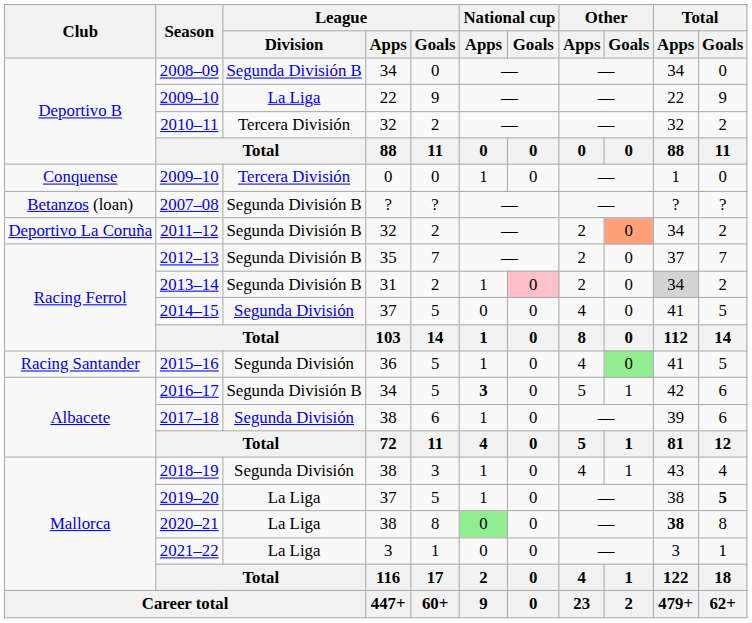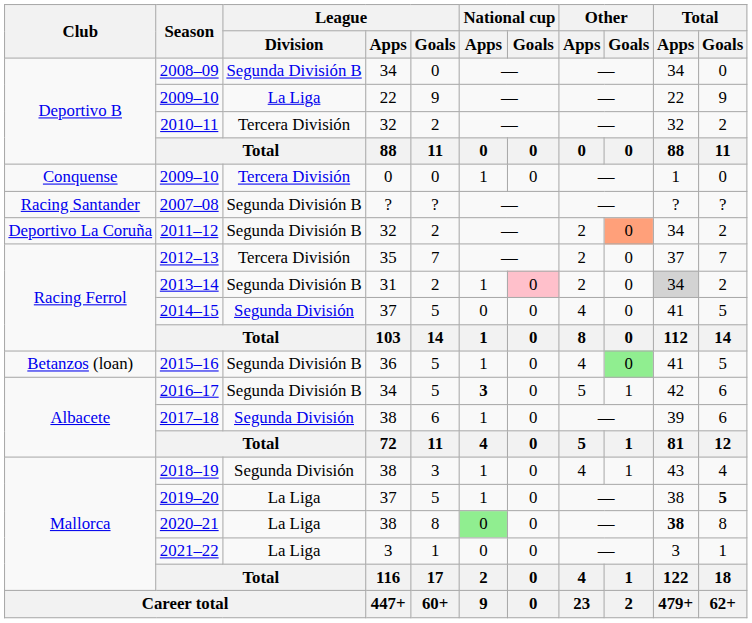2007–08 | Club: Betanzos (loan) -> Racing Santander
2012–13 | League / Division: Segunda División B -> Tercera División
2015–16 | Club: Racing Santander -> Betanzos (loan)
2015–16 | League / Division: Segunda División -> Segunda División B
